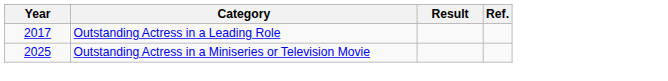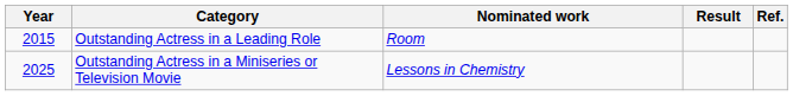+ column: Nominated work | Room | Lessons in Chemistry
Outstanding Actress in a Leading Role | Year: 2017 -> 2015
